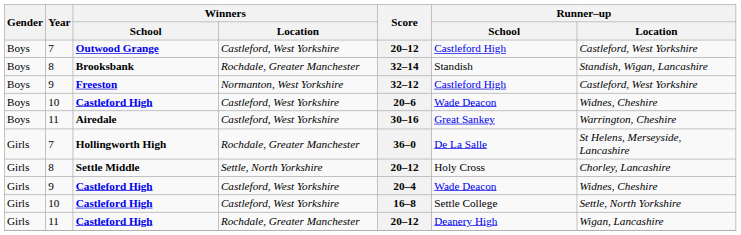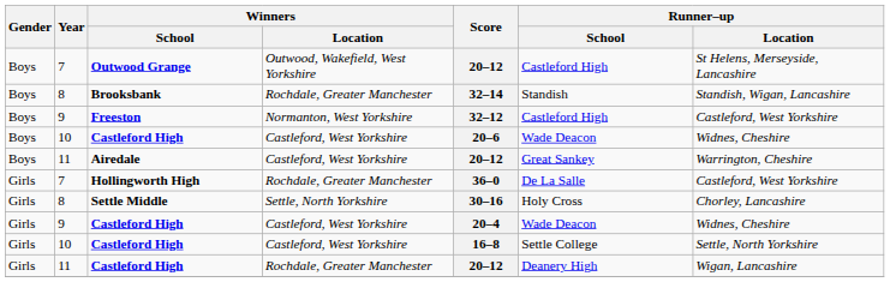Outwood Grange | Winners / Location: Castleford, West Yorkshire -> Outwood, Wakefield, West Yorkshire
Outwood Grange | Runner–up / Location: Castleford, West Yorkshire -> St Helens, Merseyside, Lancashire
Airedale | Score: 30–16 -> 20–12
Hollingworth High | Runner–up / Location: St Helens, Merseyside, Lancashire -> Castleford, West Yorkshire
Settle Middle | Score: 20–12 -> 30–16
